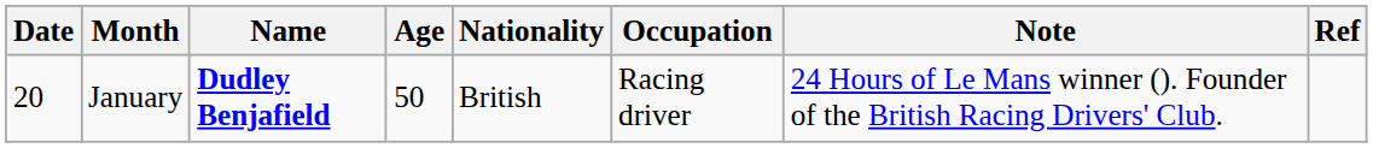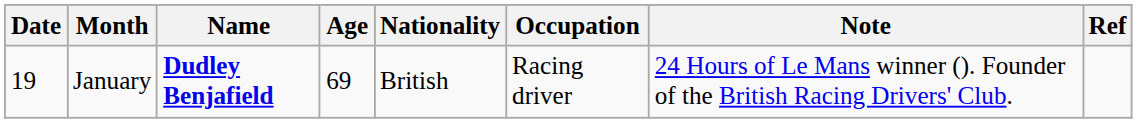January | Date: 20 -> 19
January | Age: 50 -> 69
